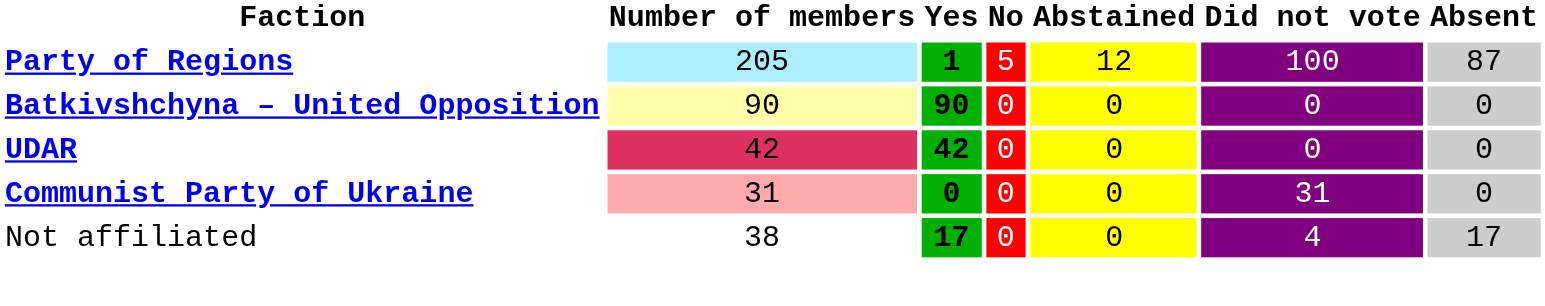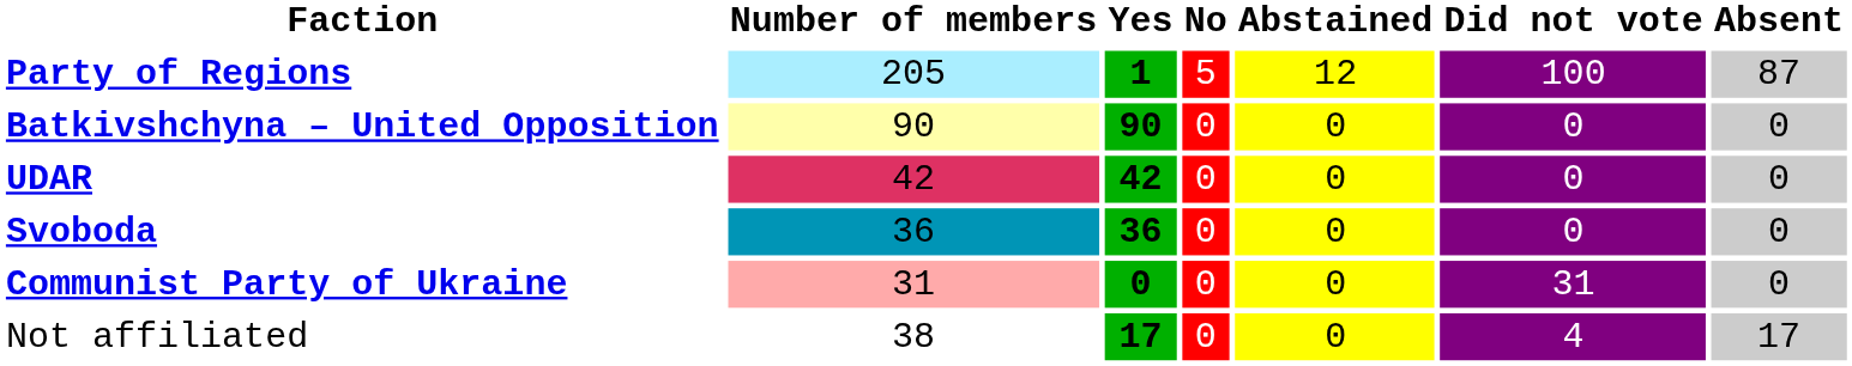+ row: Svoboda | 36 | 36 | 0 | 0 | 0 | 0
